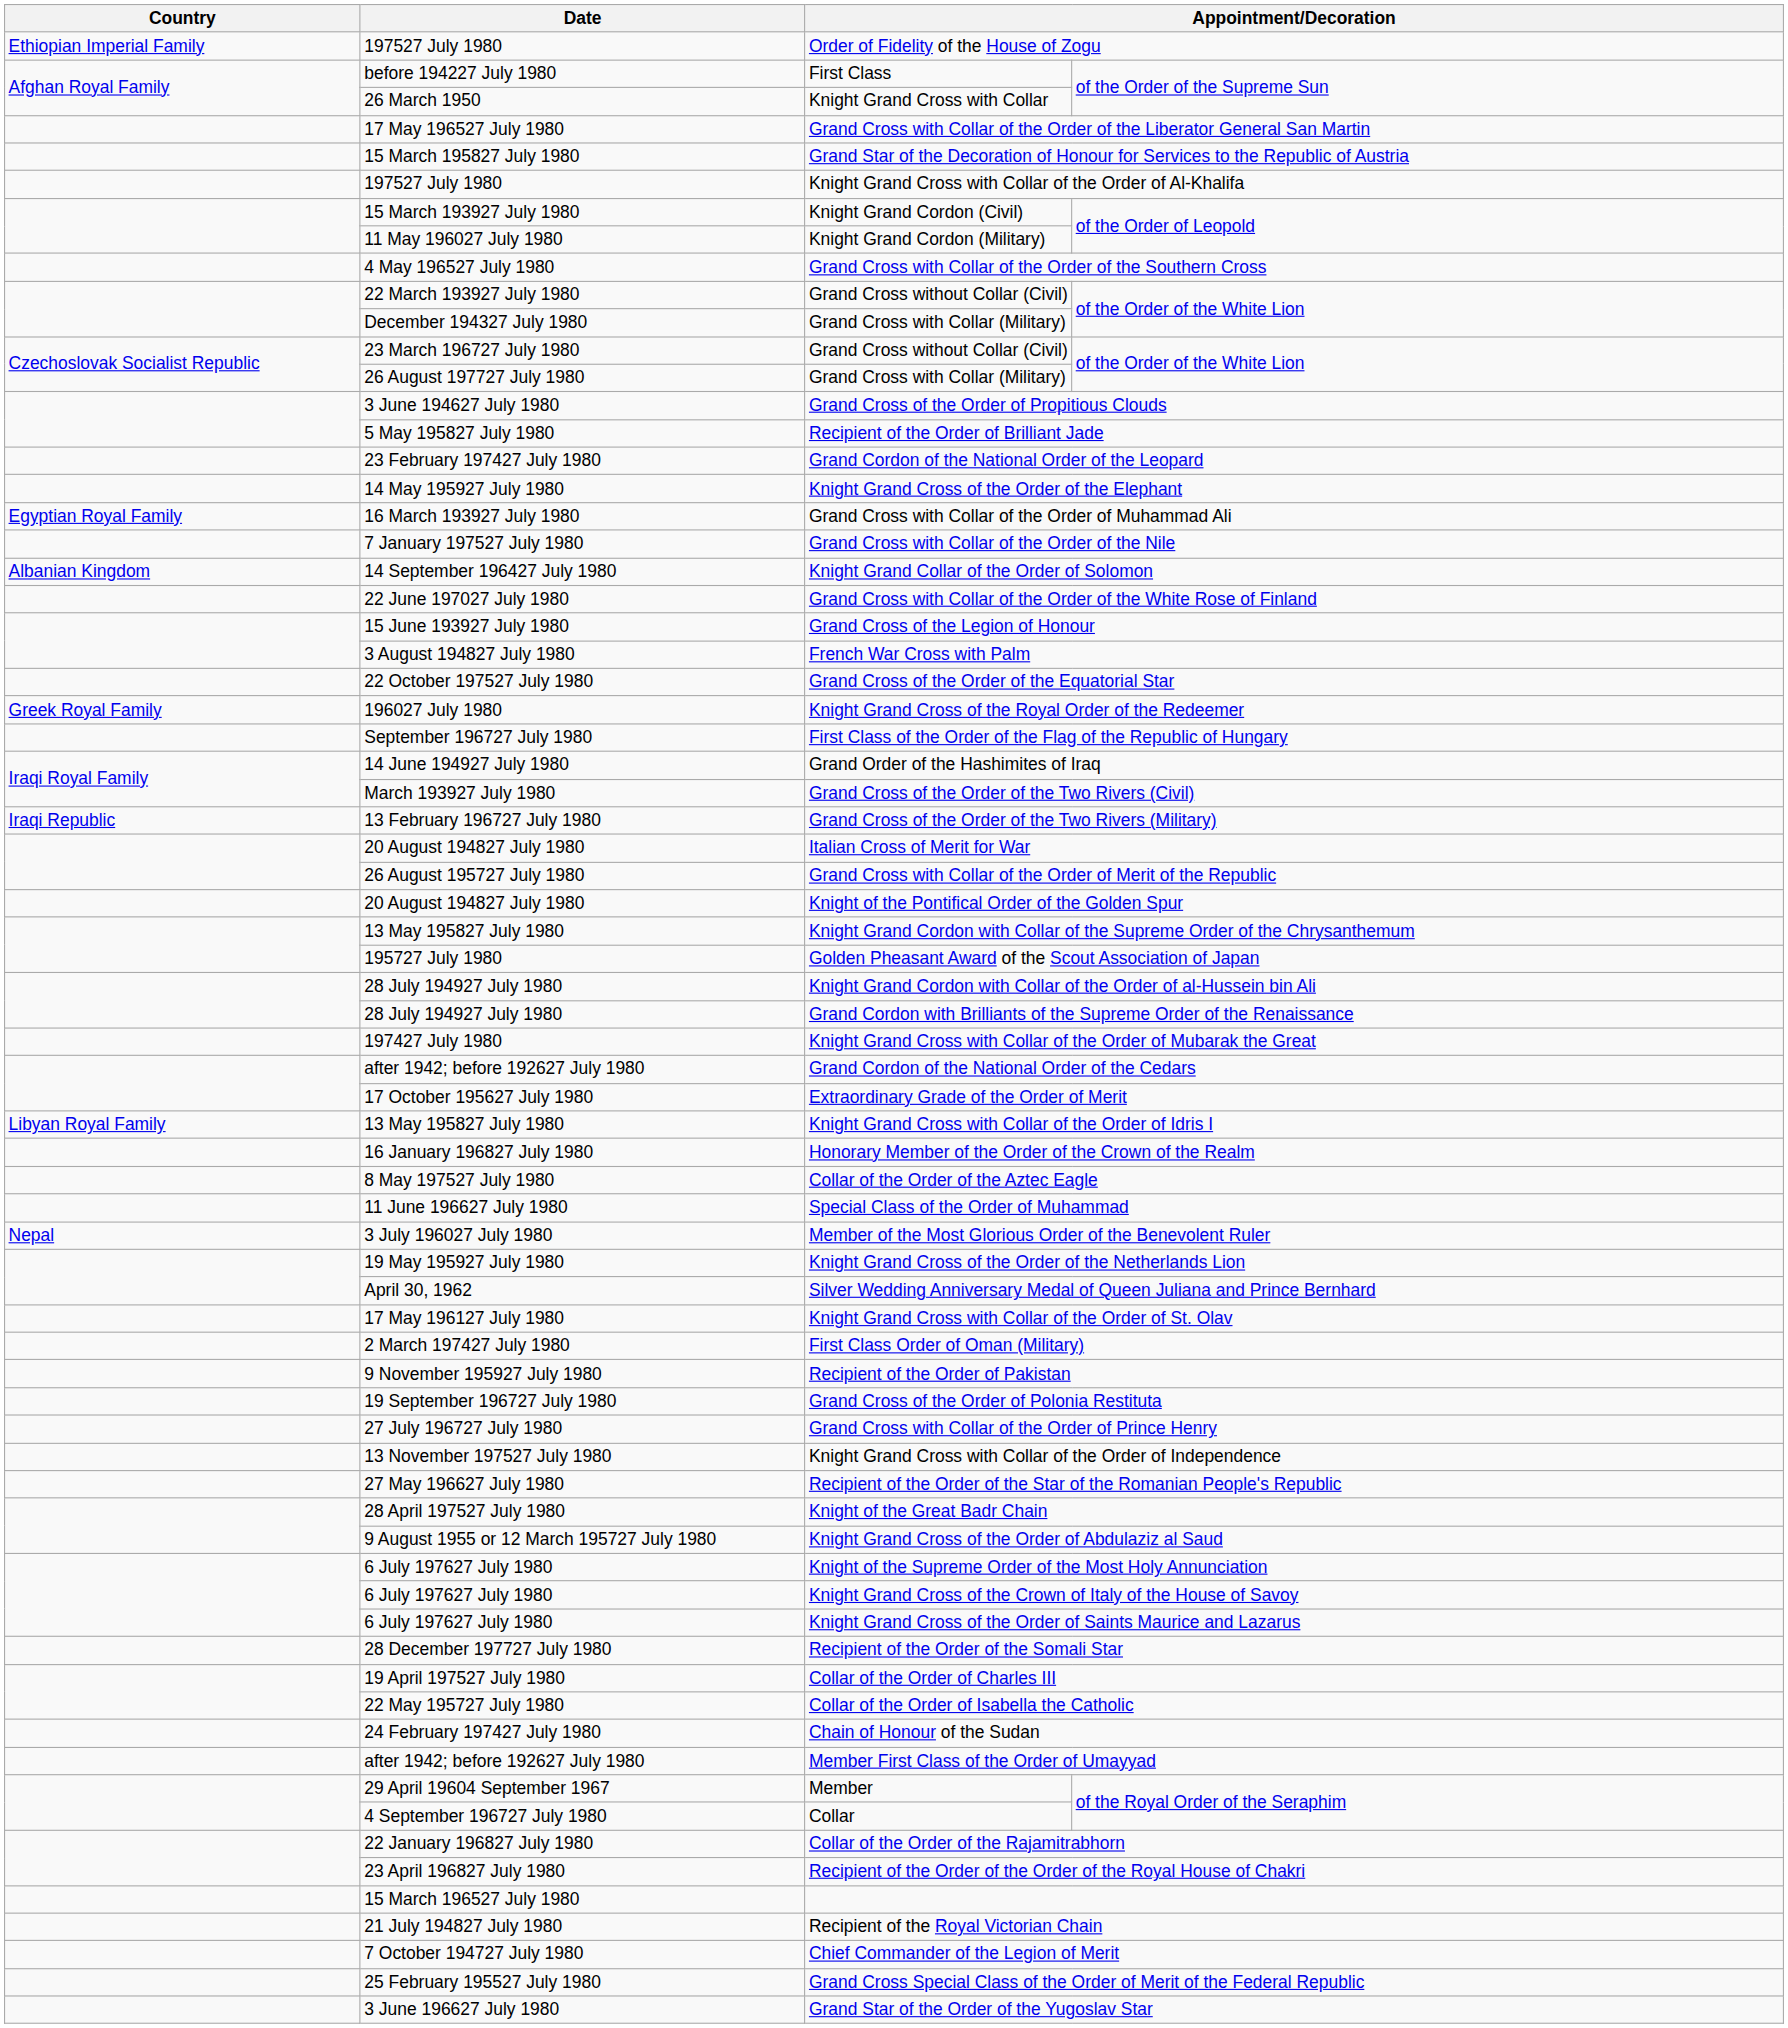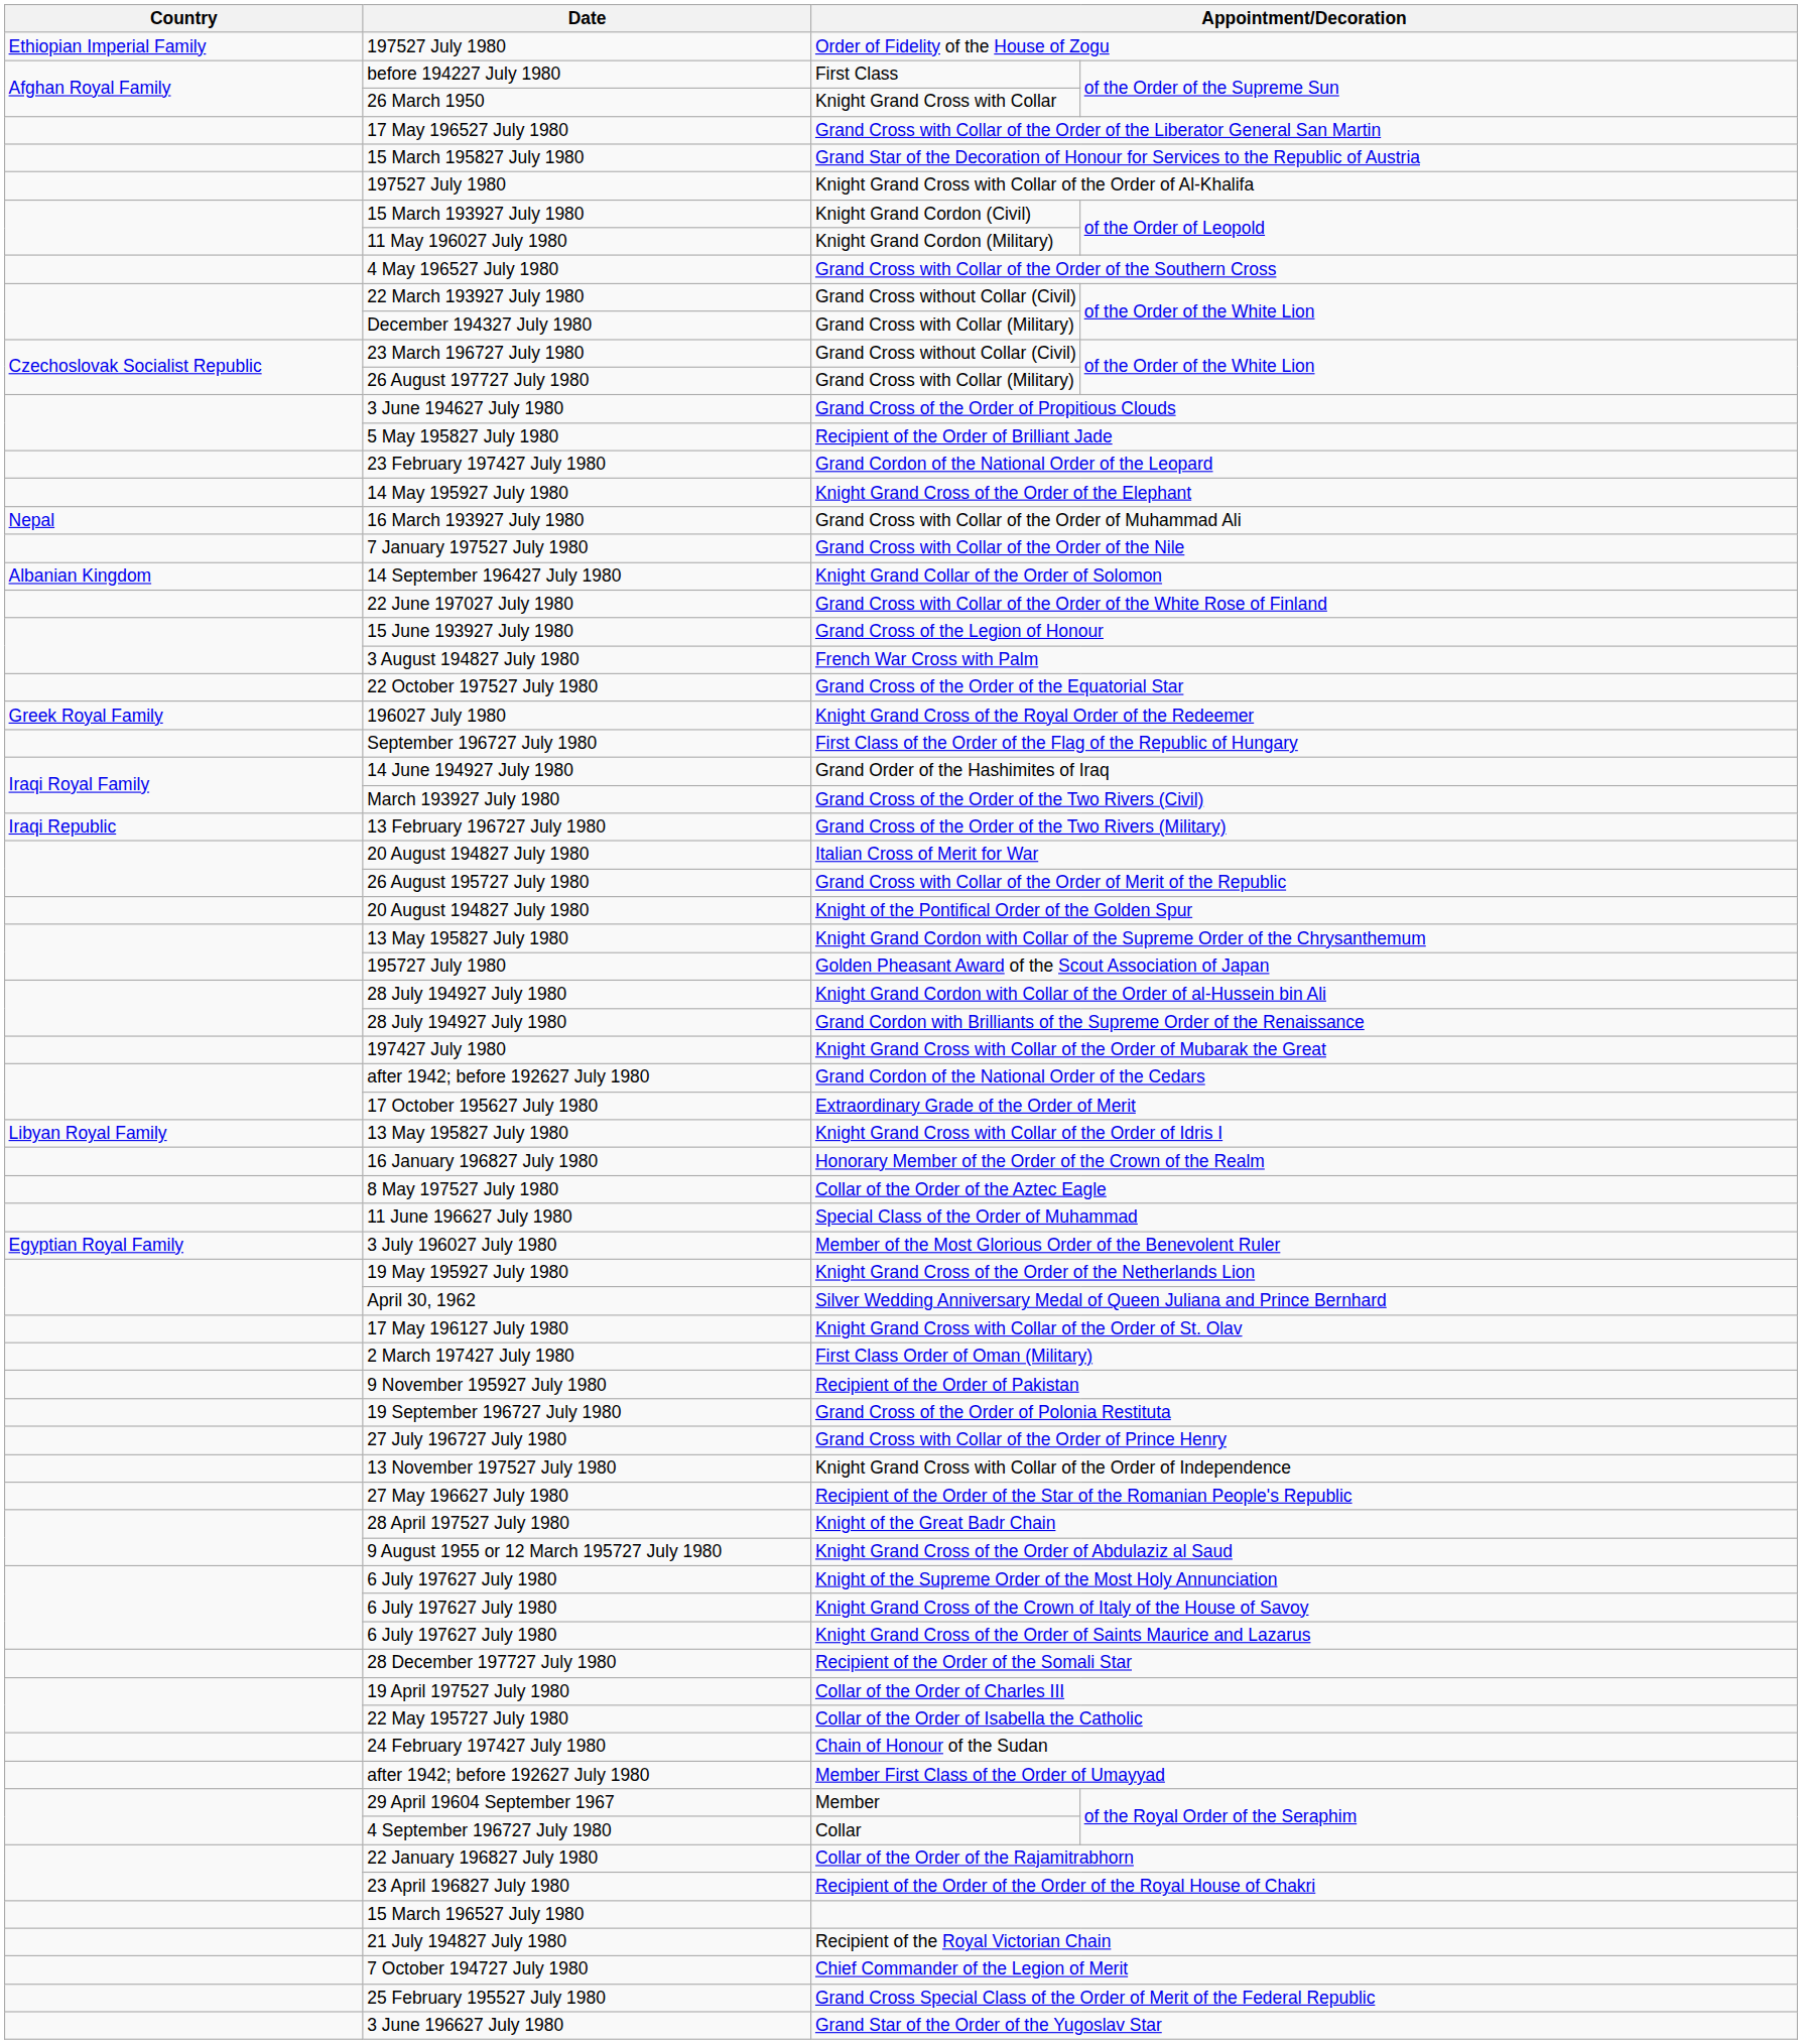Grand Cross with Collar of the Order of Muhammad Ali | Country: Egyptian Royal Family -> Nepal
Member of the Most Glorious Order of the Benevolent Ruler | Country: Nepal -> Egyptian Royal Family
